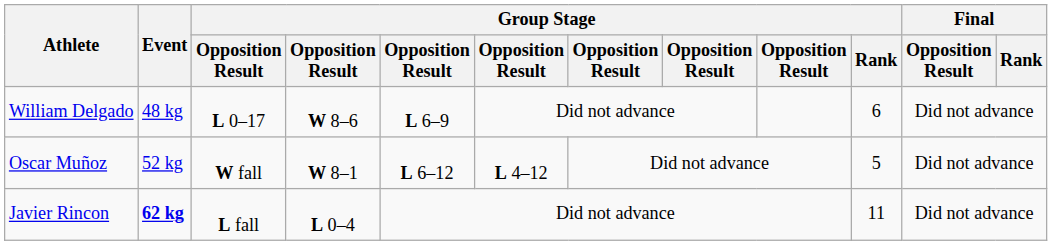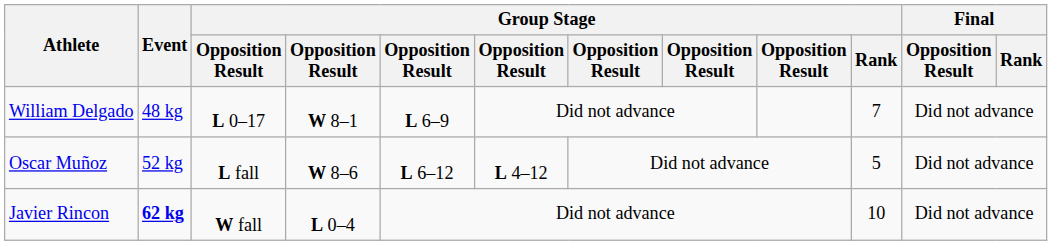William Delgado | column 4: W 8–6 -> W 8–1
William Delgado | Group Stage / Rank: 6 -> 7
Oscar Muñoz | column 3: W fall -> L fall
Oscar Muñoz | column 4: W 8–1 -> W 8–6
Javier Rincon | column 3: L fall -> W fall
Javier Rincon | Group Stage / Rank: 11 -> 10
